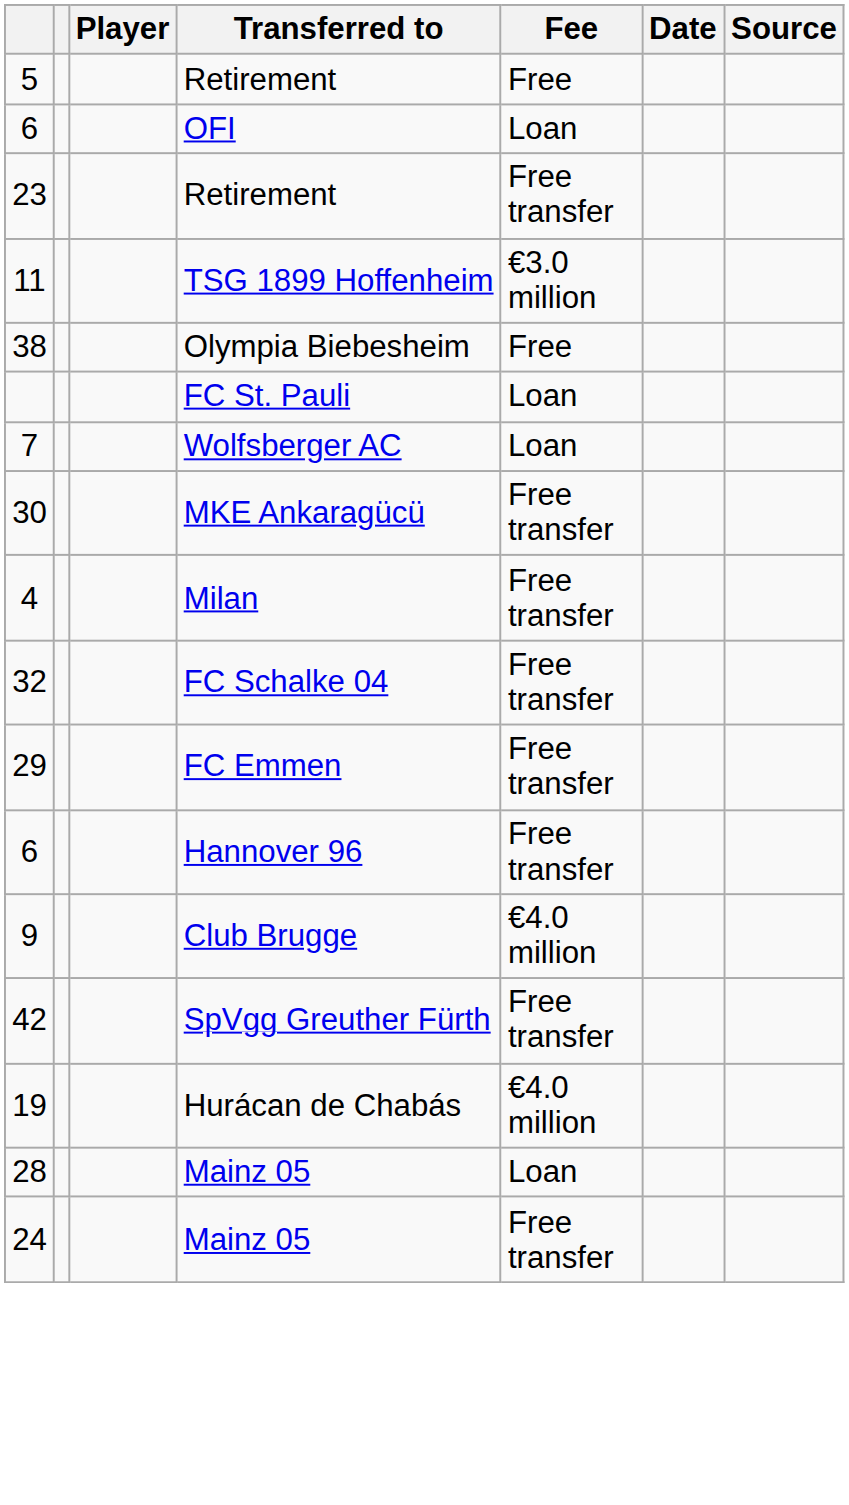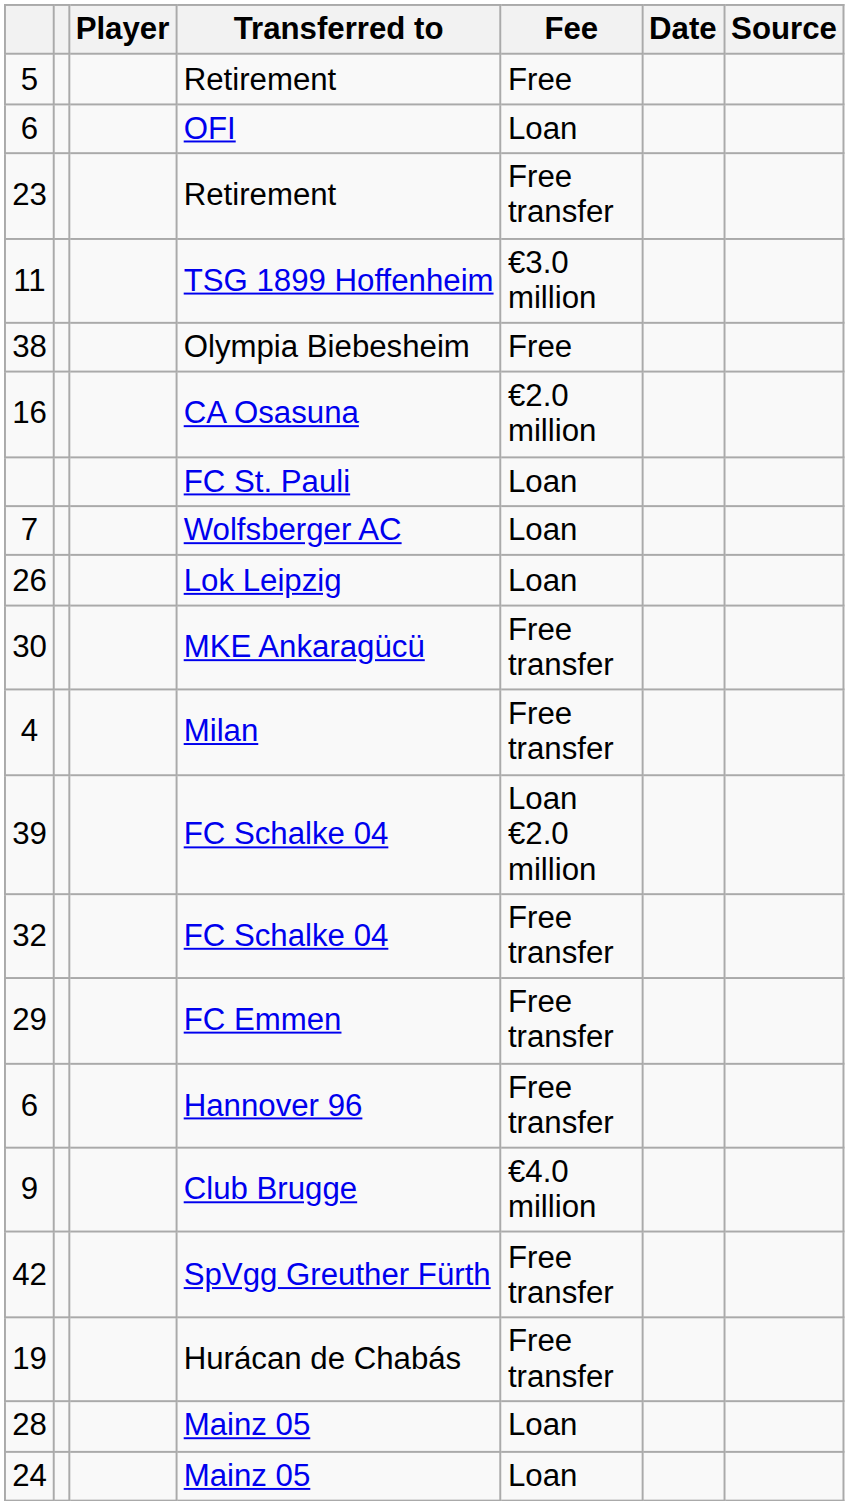+ row: 16 | CA Osasuna | €2.0 million
+ row: 26 | Lok Leipzig | Loan
+ row: 39 | FC Schalke 04 | Loan €2.0 million
19 | Fee: €4.0 million -> Free transfer
24 | Fee: Free transfer -> Loan
